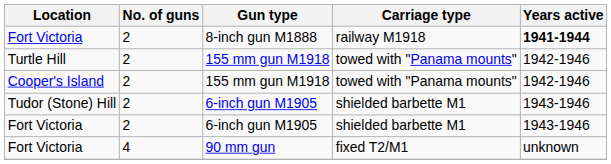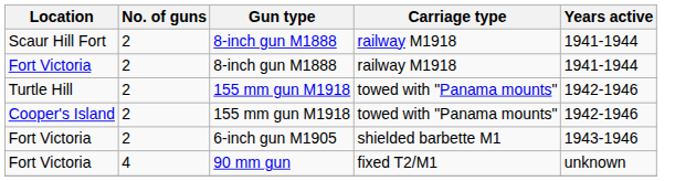+ row: Scaur Hill Fort | 2 | 8-inch gun M1888 | railway M1918 | 1941-1944
Fort Victoria / 8-inch gun M1888 | Years active: bold -> normal
- row: Tudor (Stone) Hill | 2 | 6-inch gun M1905 | shielded barbette M1 | 1943-1946
